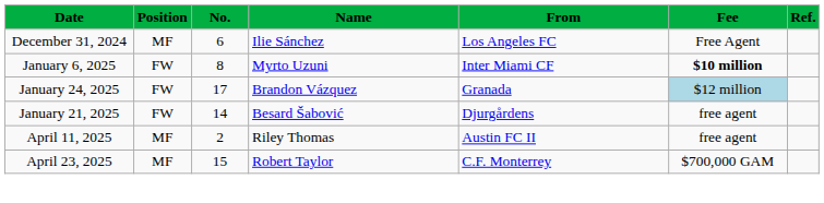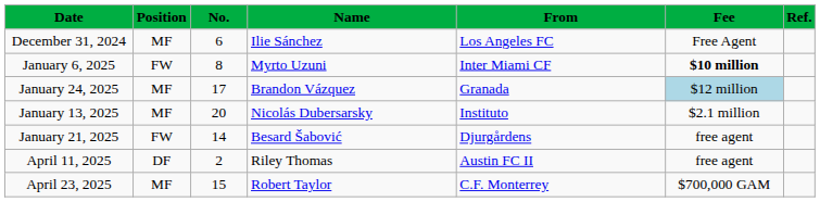January 24, 2025 | Position: FW -> MF
+ row: January 13, 2025 | MF | 20 | Nicolás Dubersarsky | Instituto | $2.1 million
April 11, 2025 | Position: MF -> DF
